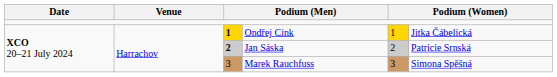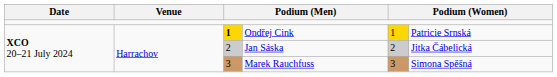Ondřej Cink | column 6: Jitka Čábelická -> Patricie Srnská
Jan Sáska | column 3: bold -> normal
Jan Sáska | column 6: Patricie Srnská -> Jitka Čábelická
